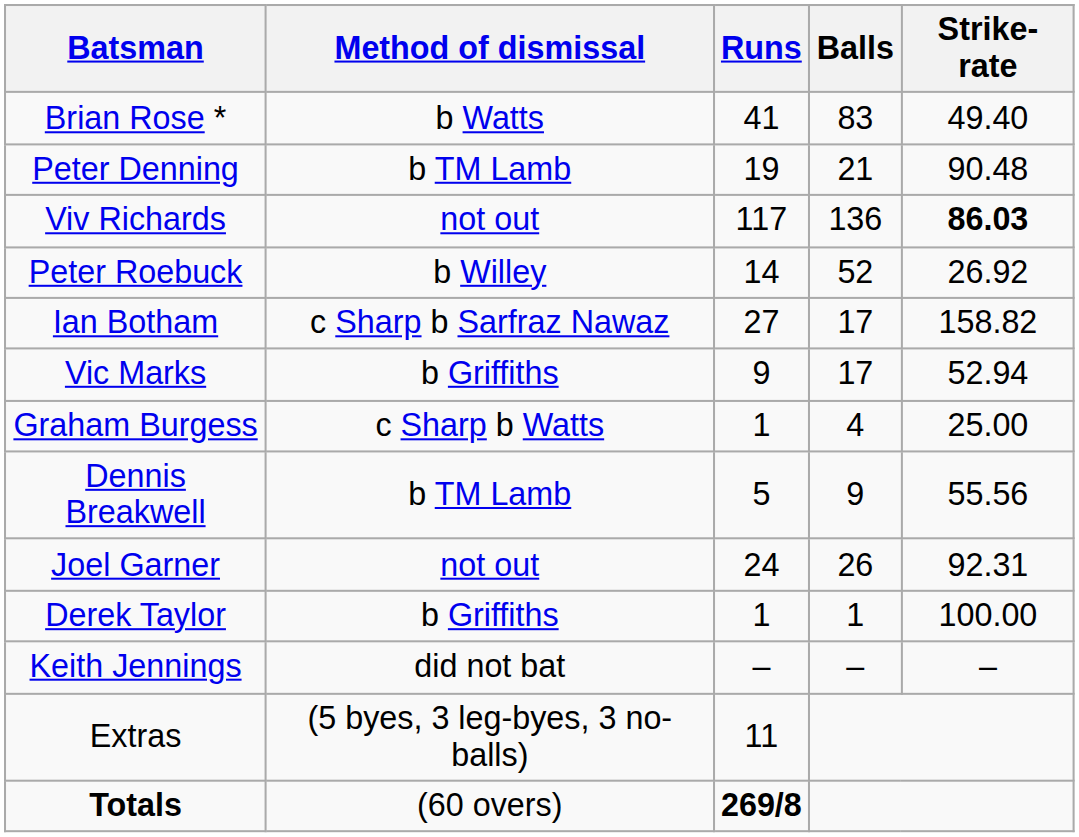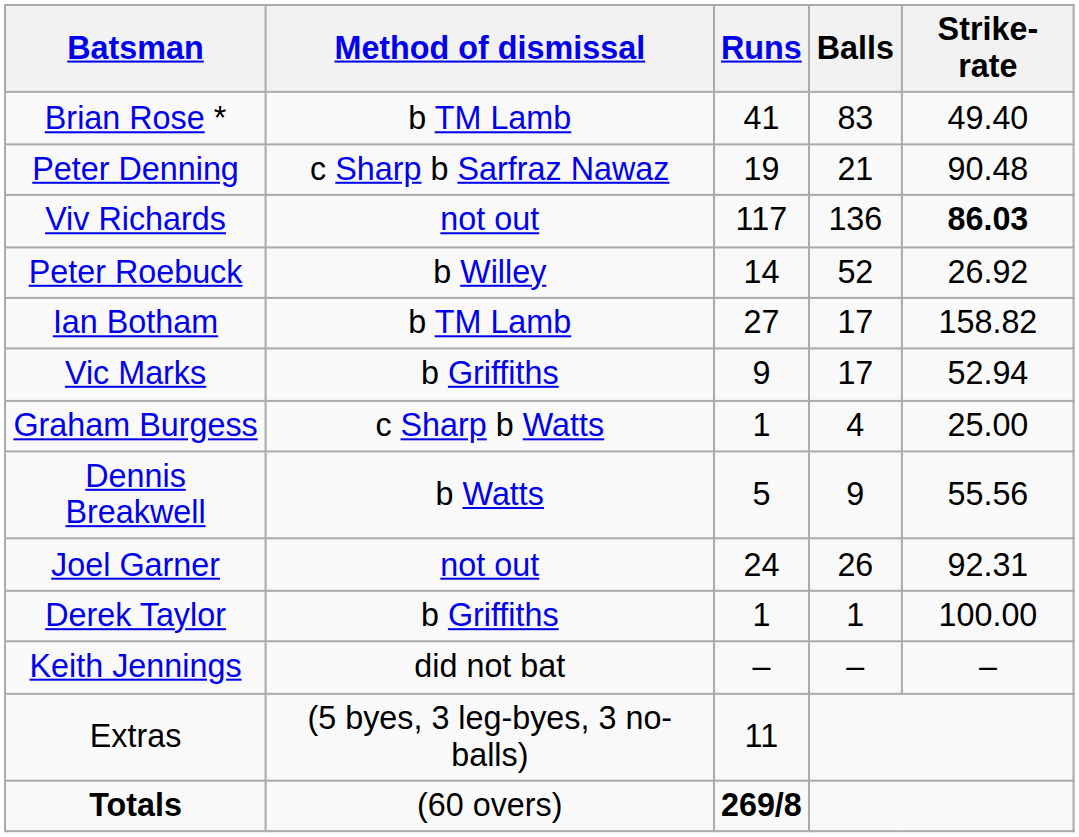Brian Rose * | Method of dismissal: b Watts -> b TM Lamb
Peter Denning | Method of dismissal: b TM Lamb -> c Sharp b Sarfraz Nawaz
Ian Botham | Method of dismissal: c Sharp b Sarfraz Nawaz -> b TM Lamb
Dennis Breakwell | Method of dismissal: b TM Lamb -> b Watts
